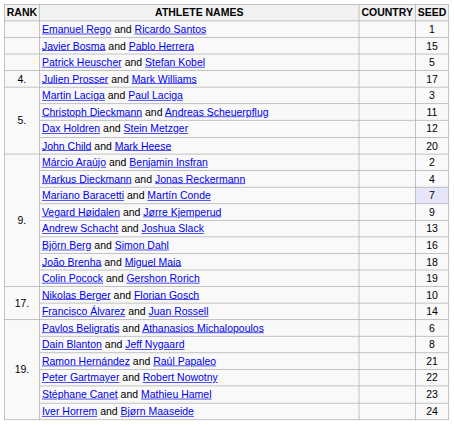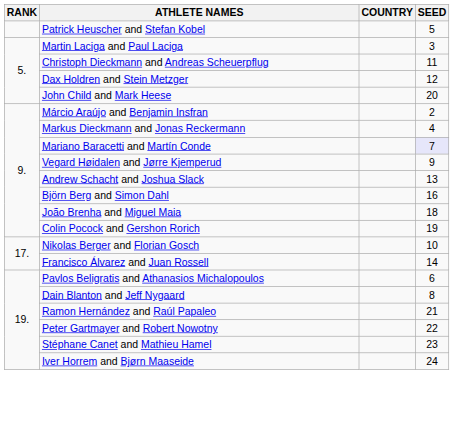- row: Emanuel Rego and Ricardo Santos | 1
- row: Javier Bosma and Pablo Herrera | 15
- row: 4. | Julien Prosser and Mark Williams | 17
